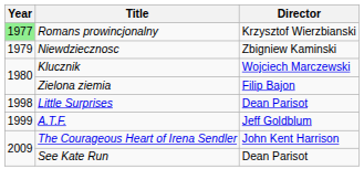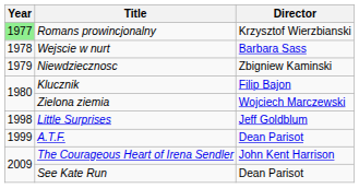+ row: 1978 | Wejscie w nurt | Barbara Sass
Klucznik | Director: Wojciech Marczewski -> Filip Bajon
Zielona ziemia | Director: Filip Bajon -> Wojciech Marczewski
Little Surprises | Director: Dean Parisot -> Jeff Goldblum
A.T.F. | Director: Jeff Goldblum -> Dean Parisot
